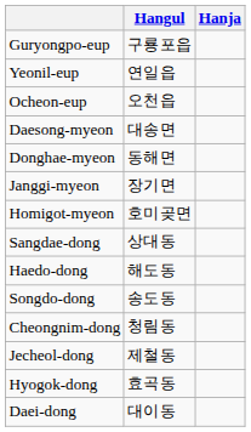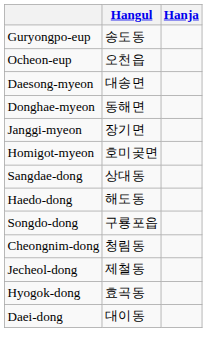Guryongpo-eup | Hangul: 구룡포읍 -> 송도동
- row: Yeonil-eup | 연일읍
Songdo-dong | Hangul: 송도동 -> 구룡포읍
